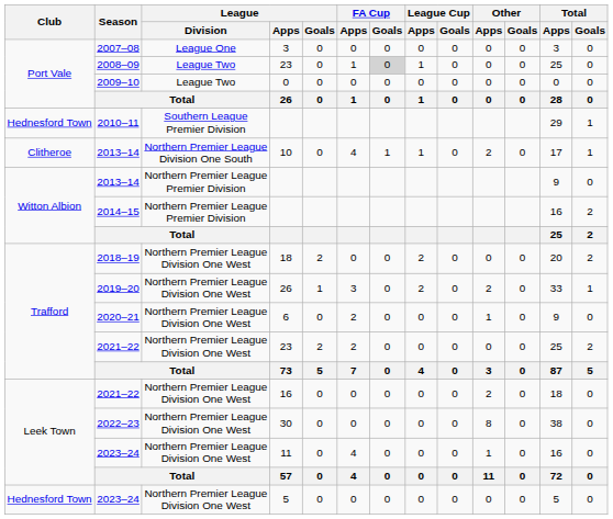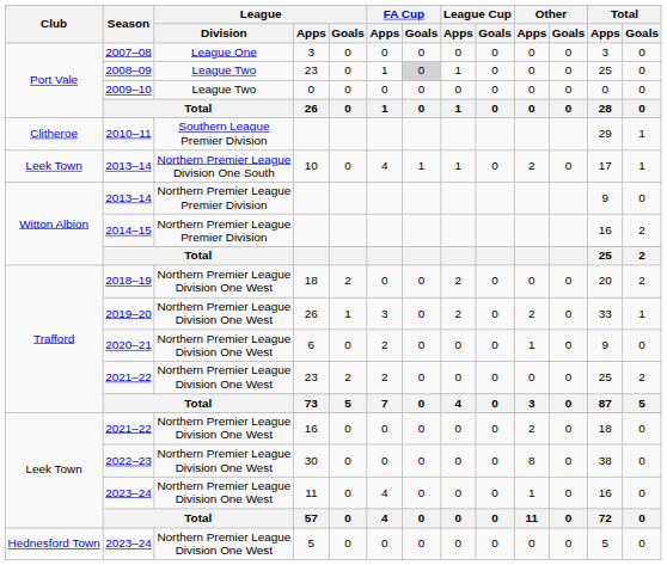2010–11 | Club: Hednesford Town -> Clitheroe
2013–14 / 10 | Club: Clitheroe -> Leek Town
